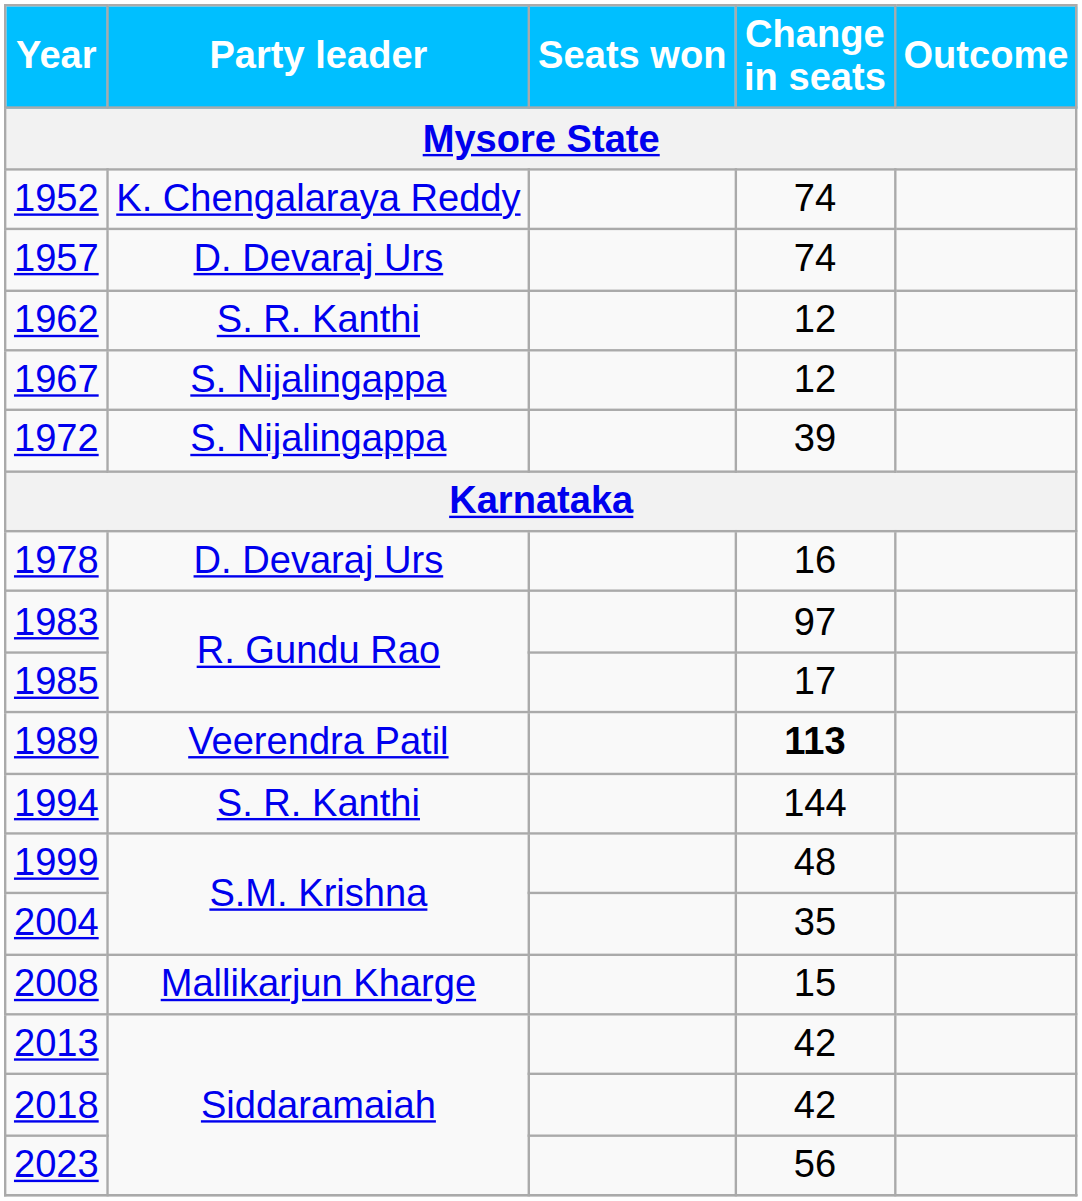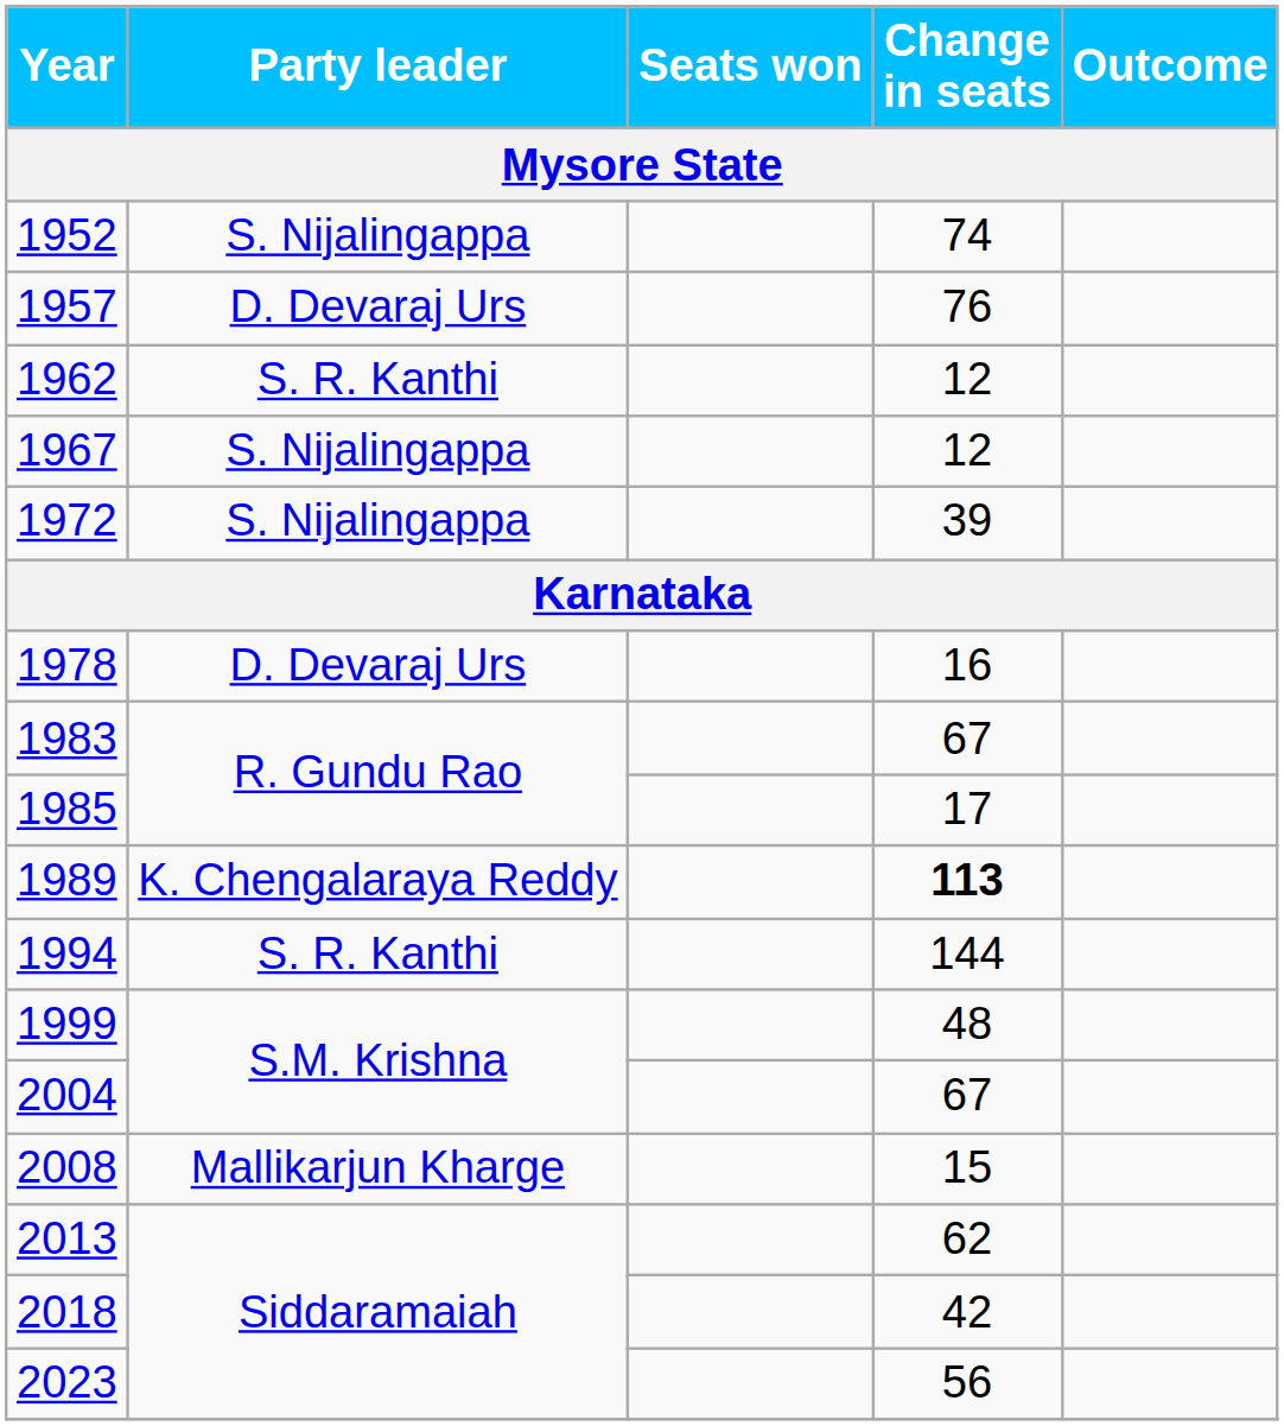1952 | Party leader: K. Chengalaraya Reddy -> S. Nijalingappa
1957 | Change in seats: 74 -> 76
1983 | Change in seats: 97 -> 67
1989 | Party leader: Veerendra Patil -> K. Chengalaraya Reddy
2004 | Change in seats: 35 -> 67
2013 | Change in seats: 42 -> 62
